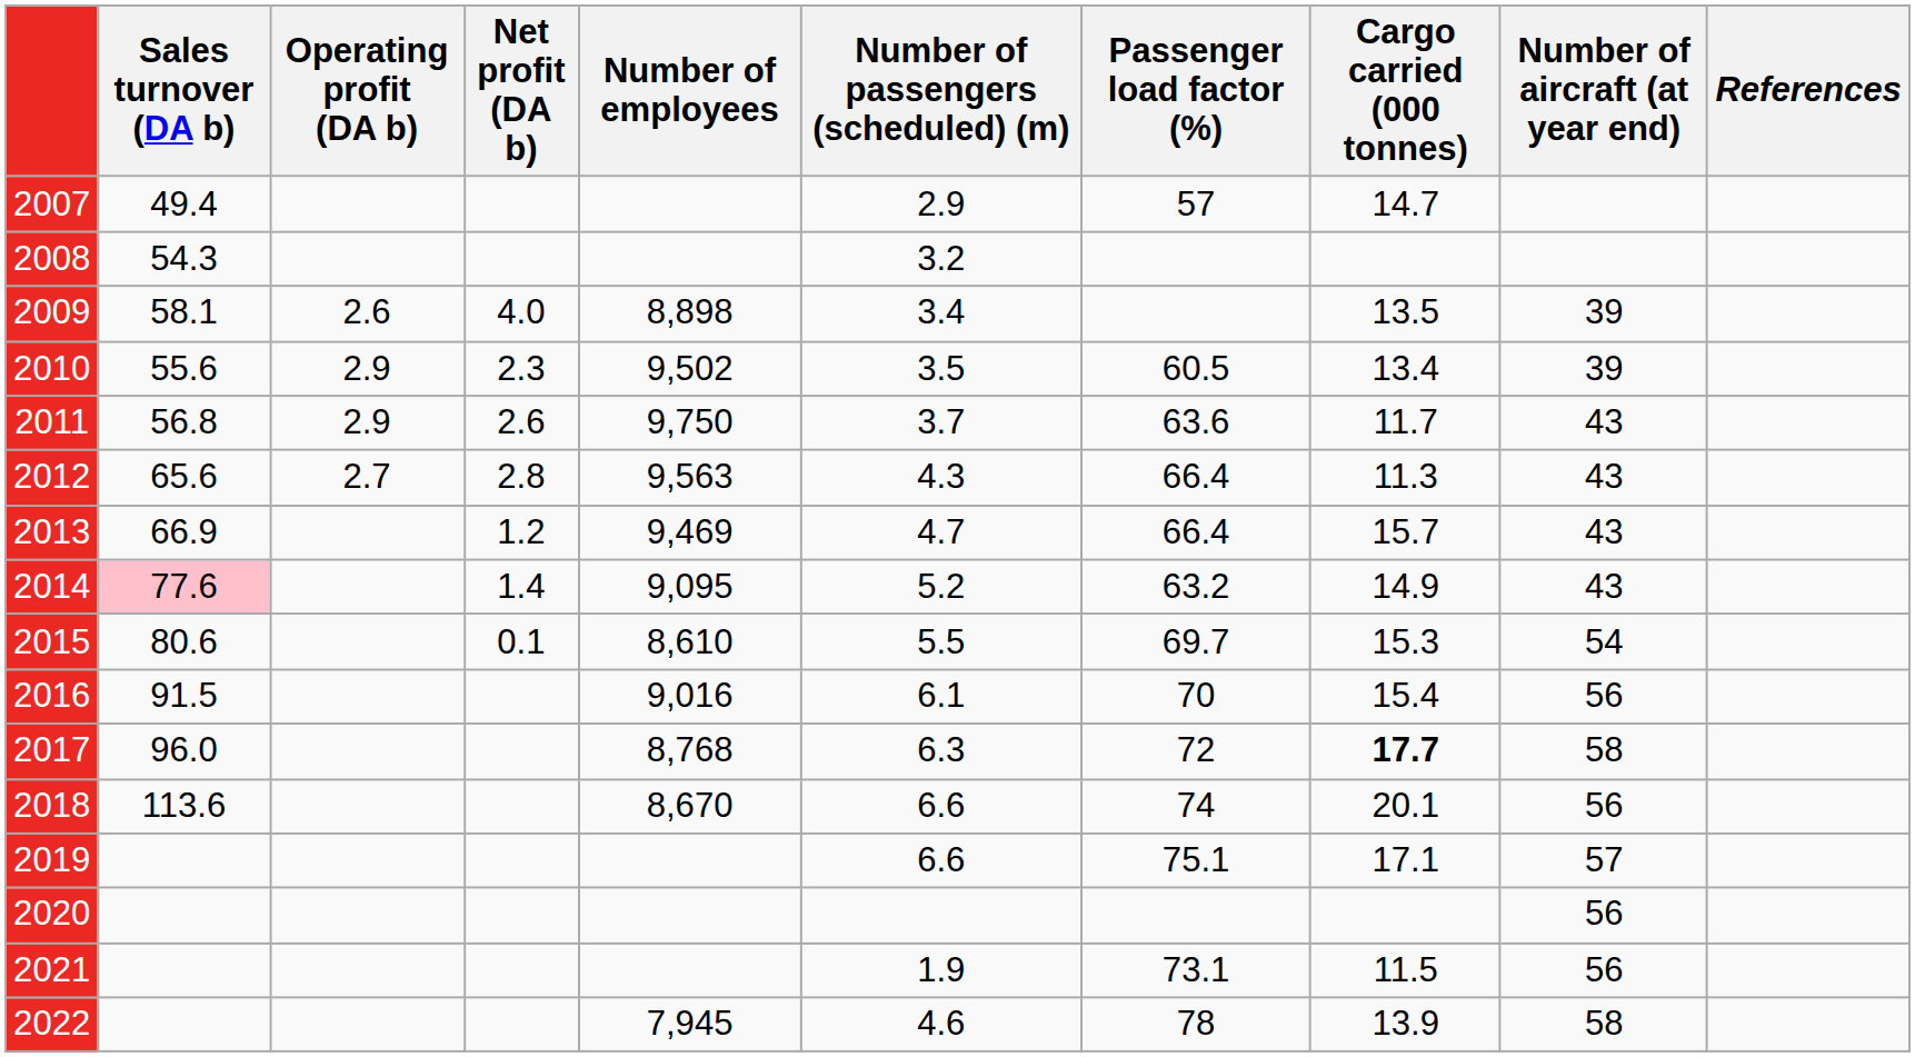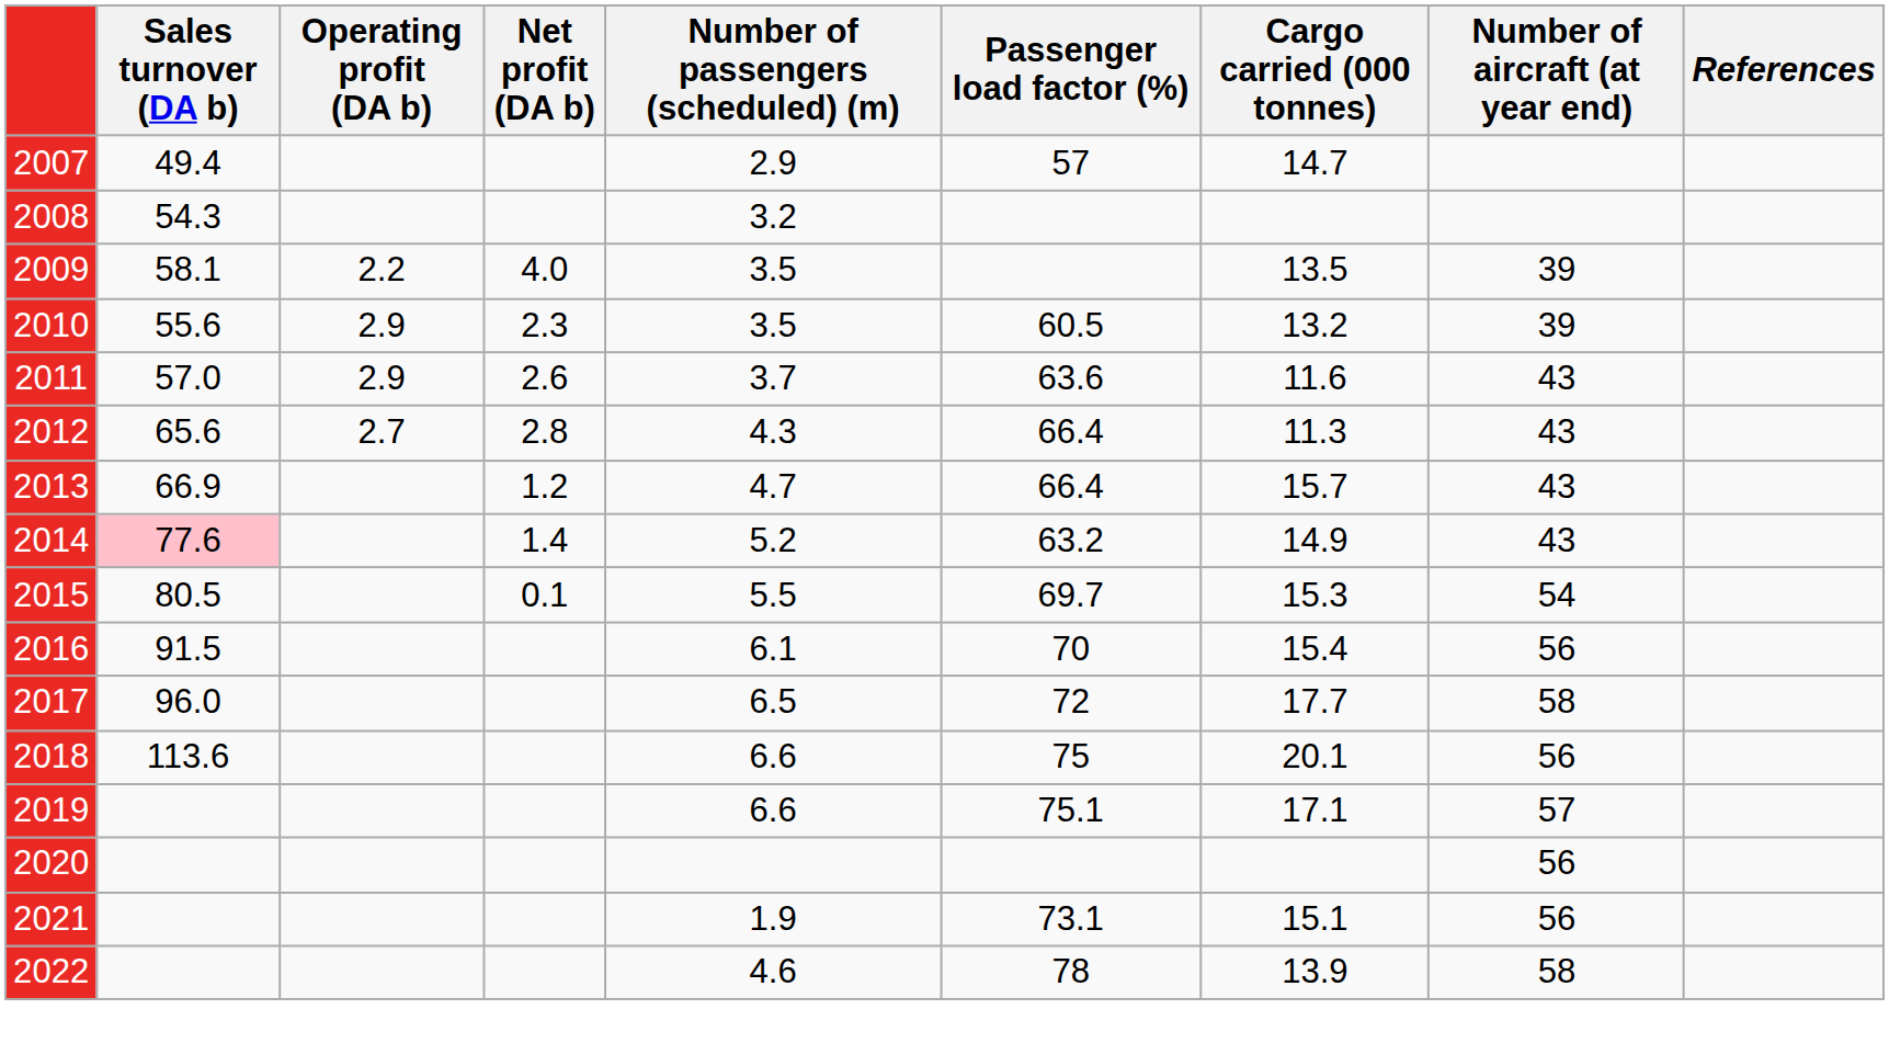- column: Number of employees | 8,898 | 9,502 | 9,750 | 9,563 | 9,469 | 9,095 | 8,610 | 9,016 | 8,768 | 8,670 | 7,945
2009 | Operating profit (DA b): 2.6 -> 2.2
2009 | Number of passengers (scheduled) (m): 3.4 -> 3.5
2010 | Cargo carried (000 tonnes): 13.4 -> 13.2
2011 | Sales turnover (DA b): 56.8 -> 57.0
2011 | Cargo carried (000 tonnes): 11.7 -> 11.6
2015 | Sales turnover (DA b): 80.6 -> 80.5
2017 | Number of passengers (scheduled) (m): 6.3 -> 6.5
2017 | Cargo carried (000 tonnes): bold -> normal
2018 | Passenger load factor (%): 74 -> 75
2021 | Cargo carried (000 tonnes): 11.5 -> 15.1
